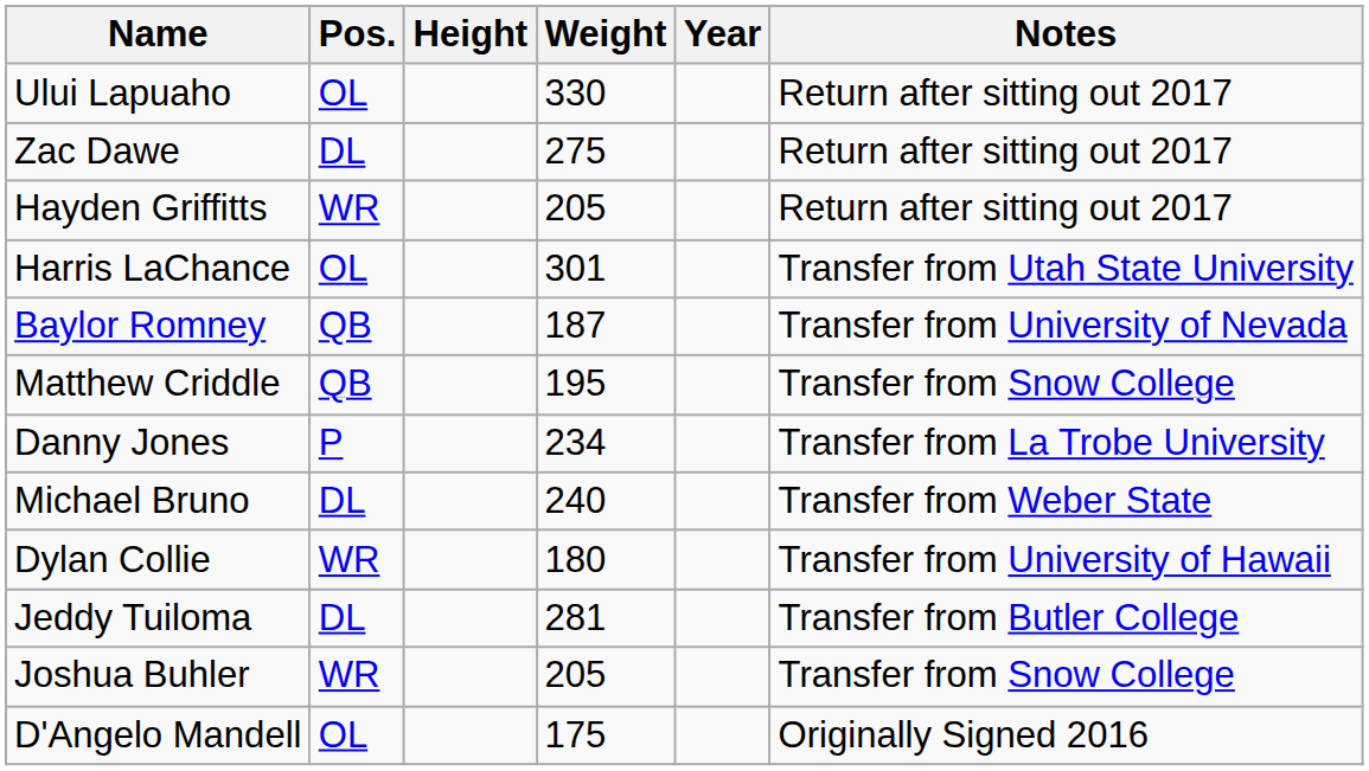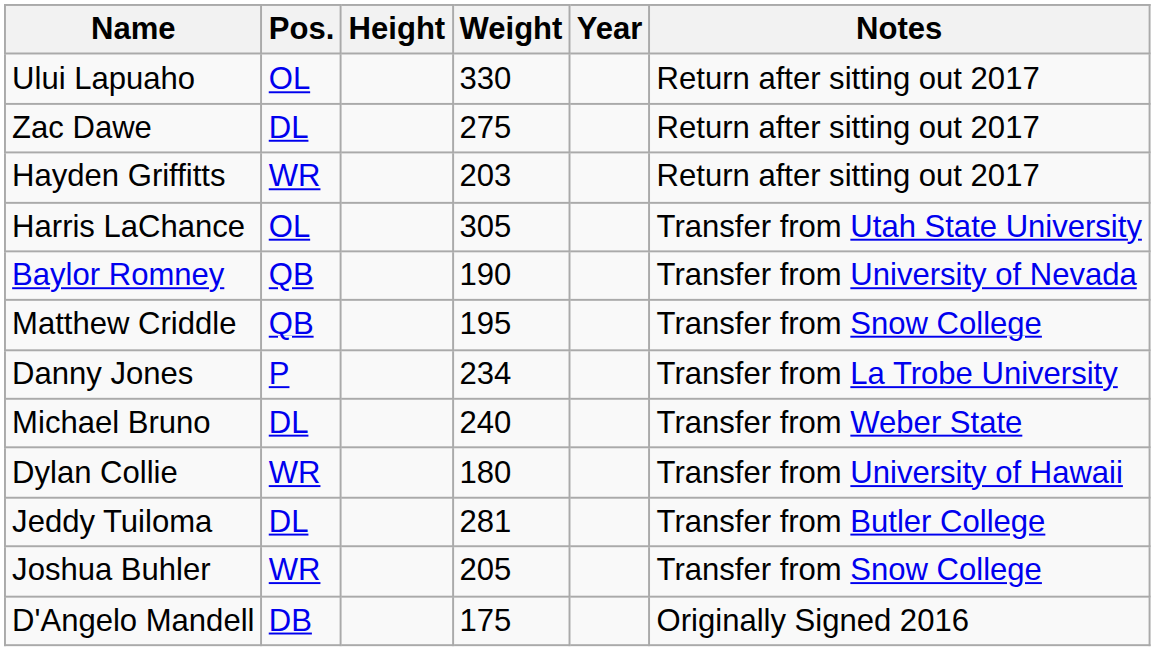Hayden Griffitts | Weight: 205 -> 203
Harris LaChance | Weight: 301 -> 305
Baylor Romney | Weight: 187 -> 190
D'Angelo Mandell | Pos.: OL -> DB
